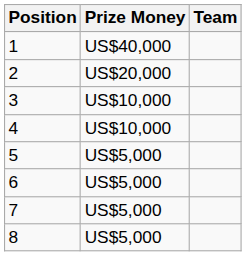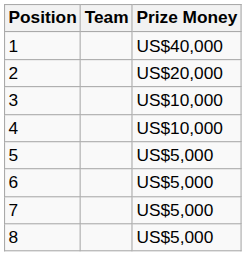columns swapped: Team <-> Prize Money
